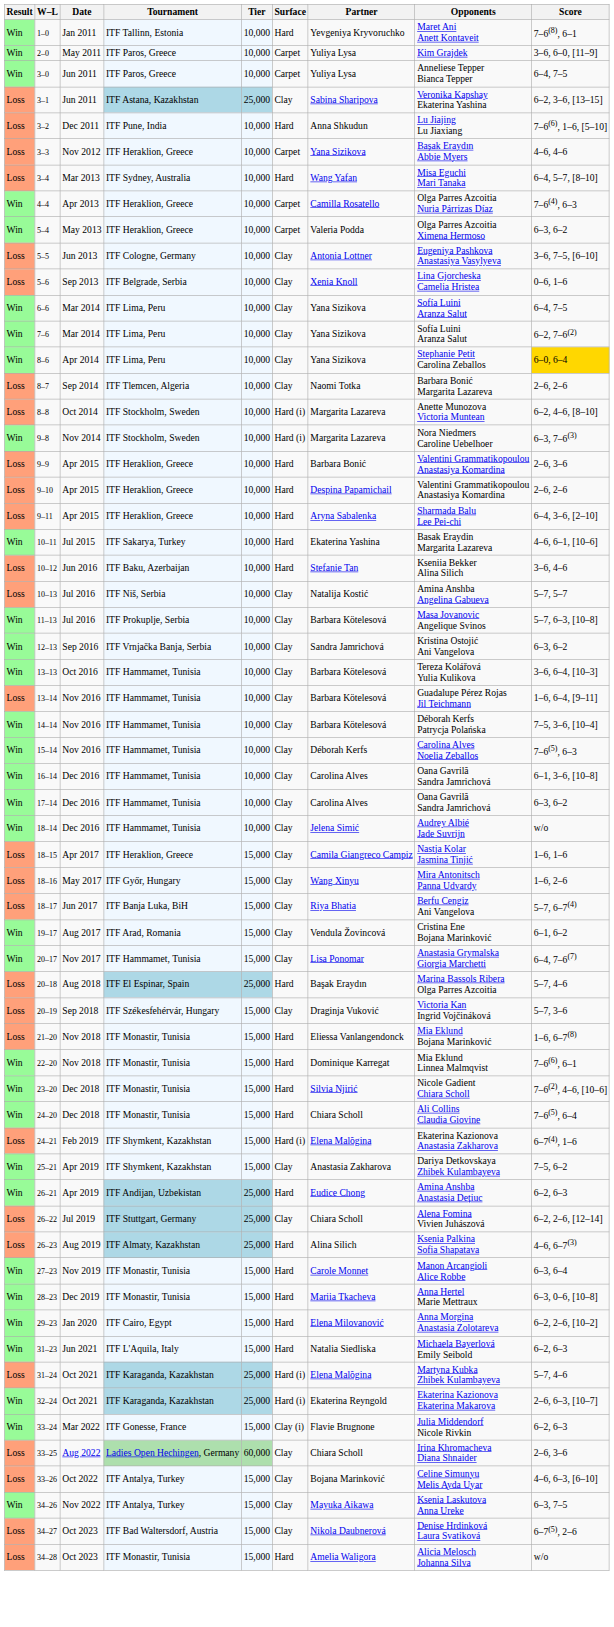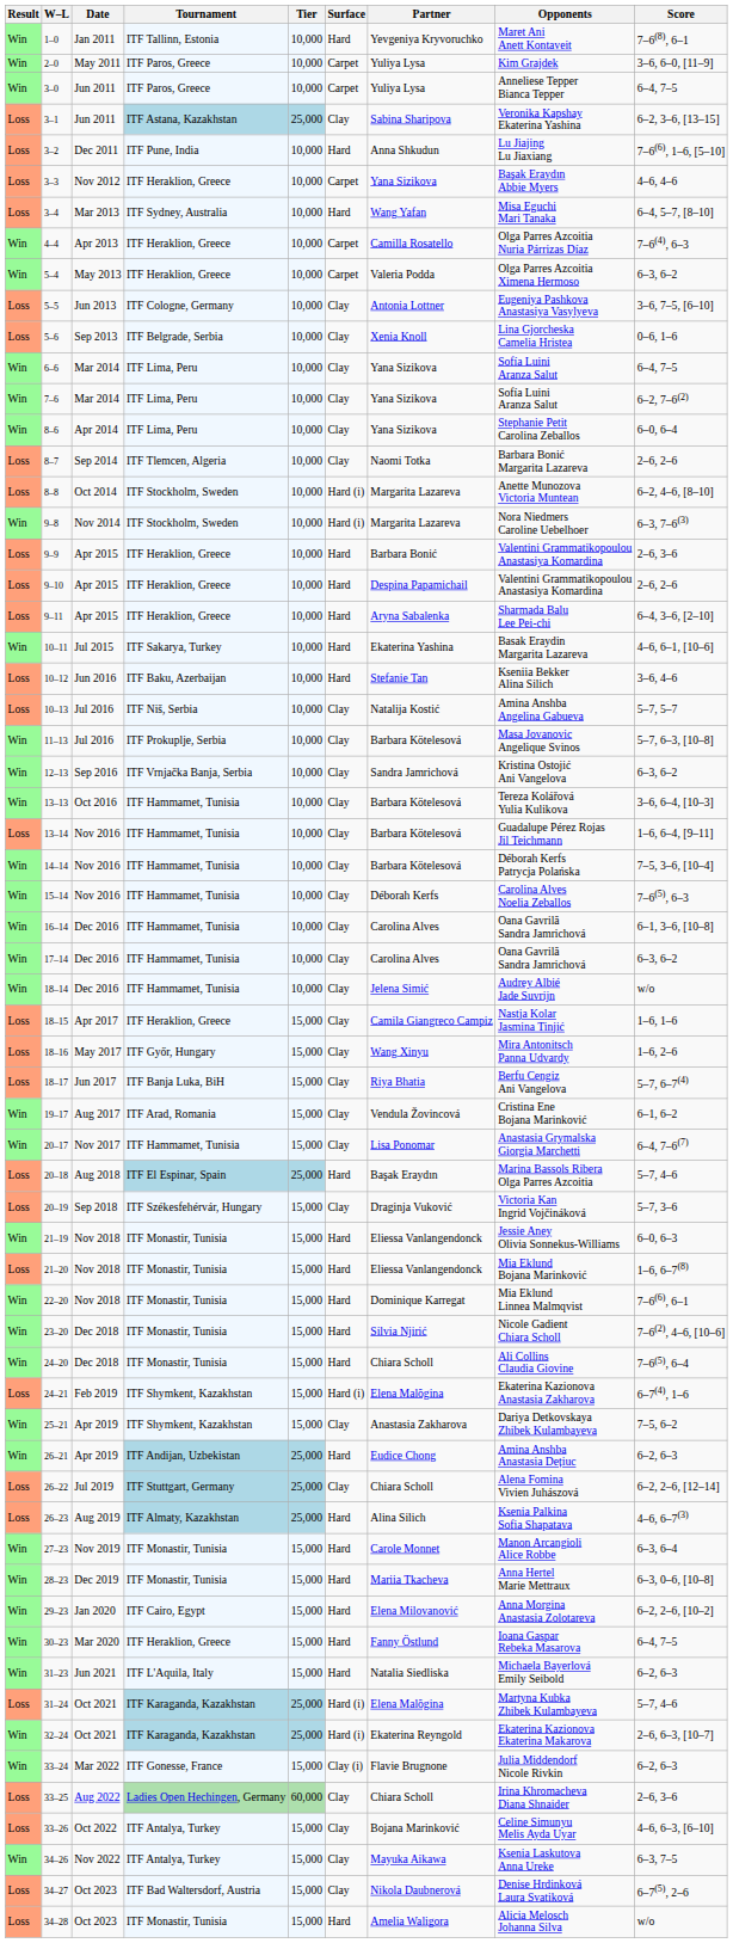8–6 | Score: gold background -> no background
+ row: Win | 21–19 | Nov 2018 | ITF Monastir, Tunisia | 15,000 | Hard | Eliessa Vanlangendonck | Jessie Aney Olivia Sonnekus-Williams | 6–0, 6–3
+ row: Win | 30–23 | Mar 2020 | ITF Heraklion, Greece | 15,000 | Hard | Fanny Östlund | Ioana Gașpar Rebeka Masarova | 6–4, 7–5
